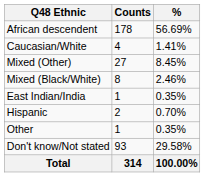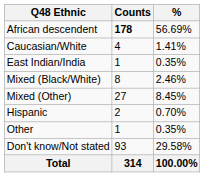African descendent | Counts: normal -> bold
rows swapped: East Indian/India <-> Mixed (Other)
